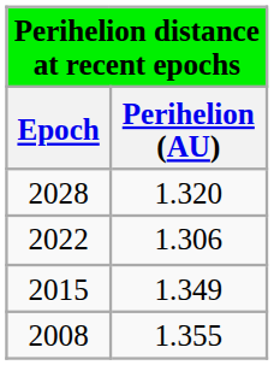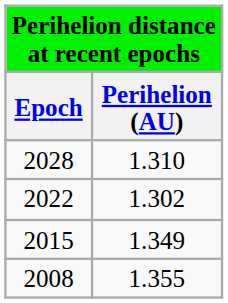2028 | Perihelion (AU): 1.320 -> 1.310
2022 | Perihelion (AU): 1.306 -> 1.302
